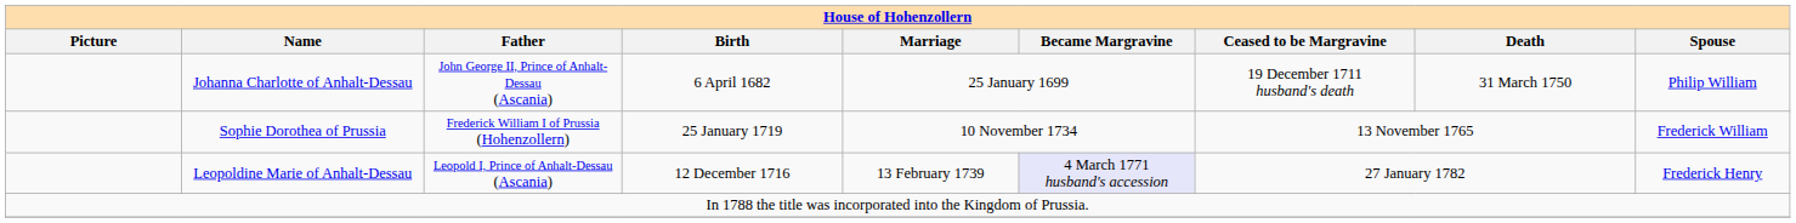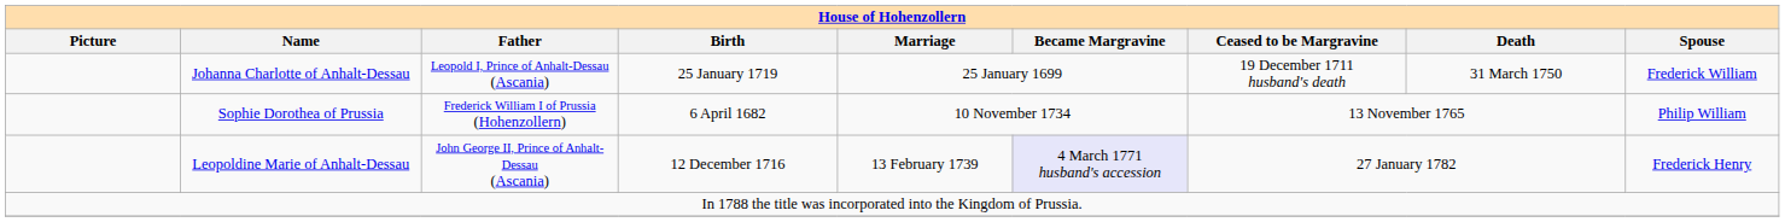Johanna Charlotte of Anhalt-Dessau | Father: John George II, Prince of Anhalt-Dessau (Ascania) -> Leopold I, Prince of Anhalt-Dessau (Ascania)
Johanna Charlotte of Anhalt-Dessau | Birth: 6 April 1682 -> 25 January 1719
Johanna Charlotte of Anhalt-Dessau | Spouse: Philip William -> Frederick William
Sophie Dorothea of Prussia | Birth: 25 January 1719 -> 6 April 1682
Sophie Dorothea of Prussia | Spouse: Frederick William -> Philip William
Leopoldine Marie of Anhalt-Dessau | Father: Leopold I, Prince of Anhalt-Dessau (Ascania) -> John George II, Prince of Anhalt-Dessau (Ascania)
